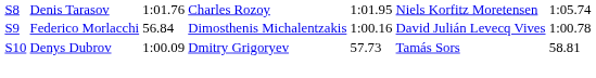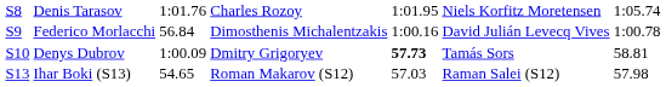Denys Dubrov | column 5: normal -> bold
+ row: S13 | Ihar Boki (S13) | 54.65 | Roman Makarov (S12) | 57.03 | Raman Salei (S12) | 57.98
